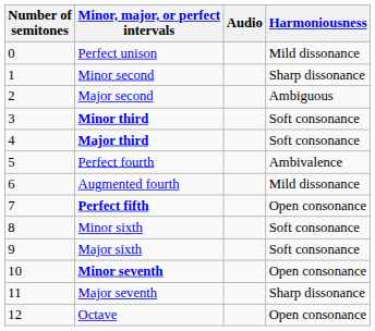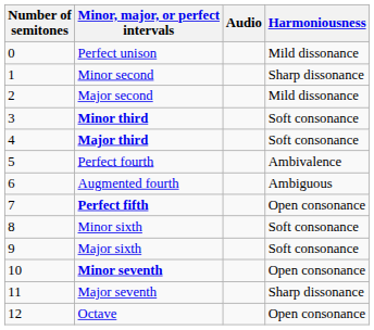Major second | Harmoniousness: Ambiguous -> Mild dissonance
Augmented fourth | Harmoniousness: Mild dissonance -> Ambiguous
